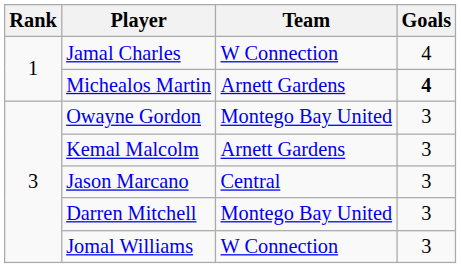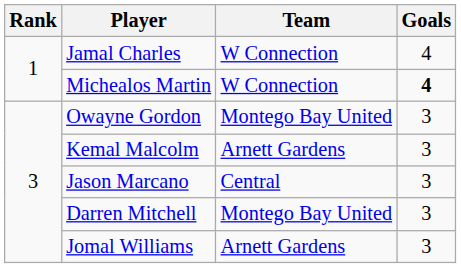Michealos Martin | Team: Arnett Gardens -> W Connection
Jomal Williams | Team: W Connection -> Arnett Gardens
